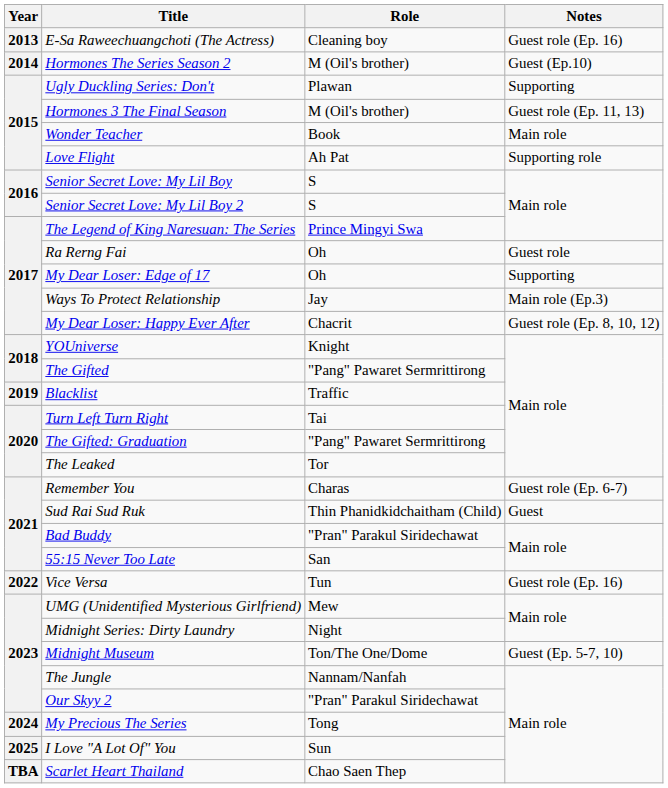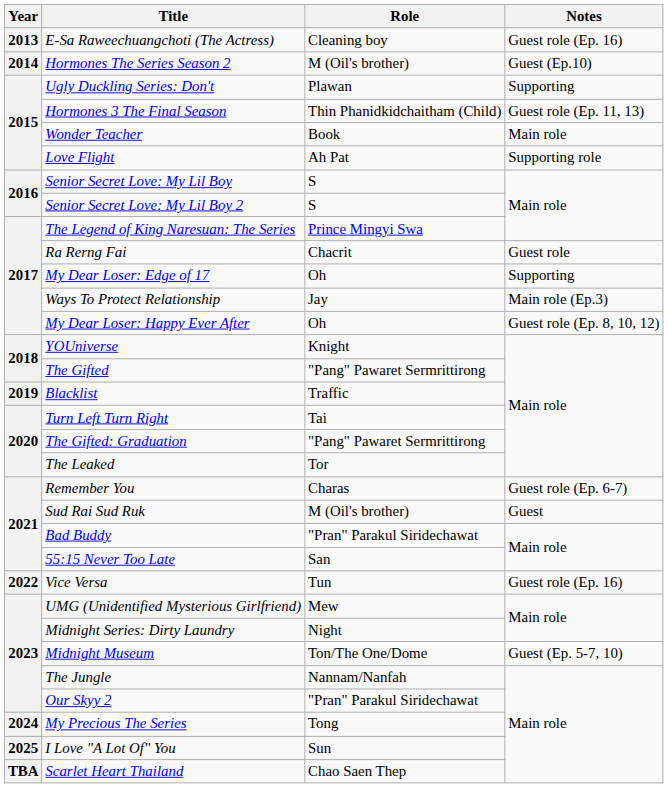Hormones 3 The Final Season | Role: M (Oil's brother) -> Thin Phanidkidchaitham (Child)
Ra Rerng Fai | Role: Oh -> Chacrit
My Dear Loser: Happy Ever After | Role: Chacrit -> Oh
Sud Rai Sud Ruk | Role: Thin Phanidkidchaitham (Child) -> M (Oil's brother)
